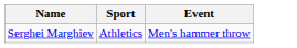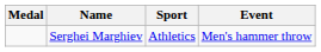+ column: Medal
